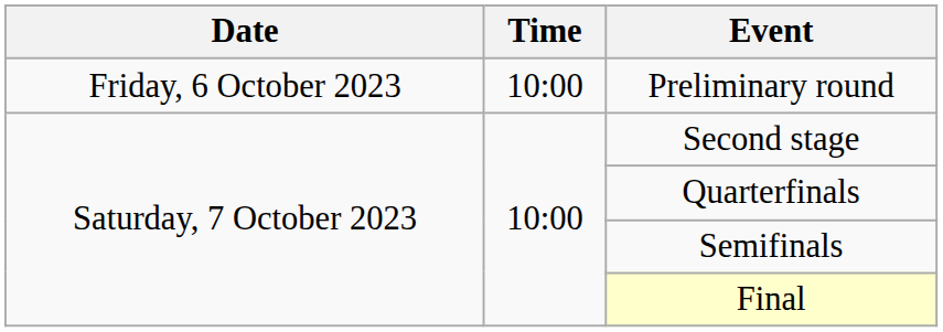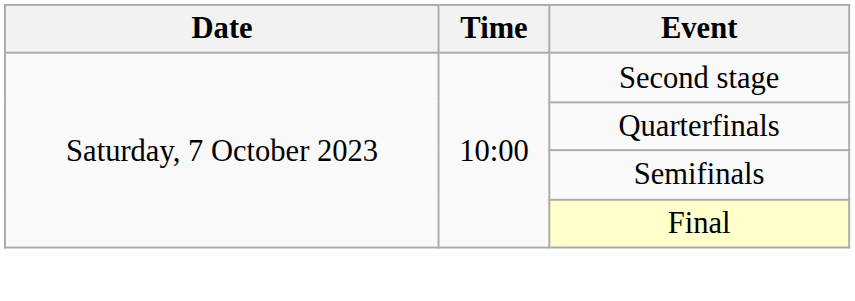- row: Friday, 6 October 2023 | 10:00 | Preliminary round
